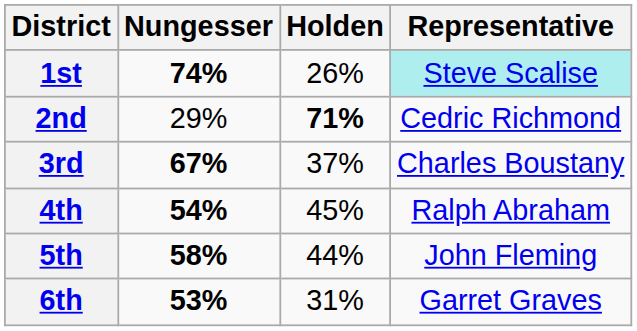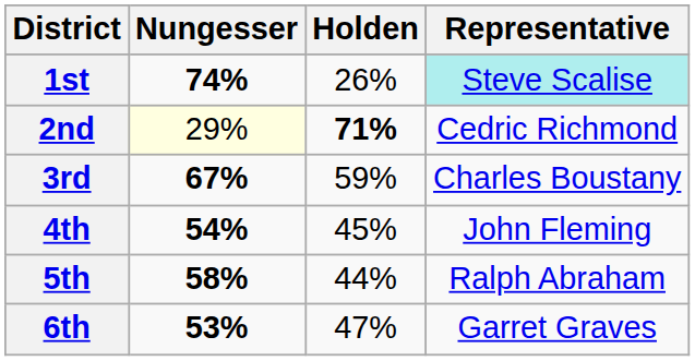2nd | Nungesser: no background -> lightyellow background
3rd | Holden: 37% -> 59%
4th | Representative: Ralph Abraham -> John Fleming
5th | Representative: John Fleming -> Ralph Abraham
6th | Holden: 31% -> 47%
